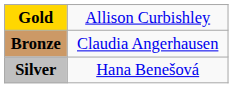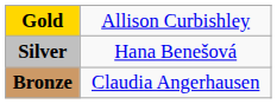rows swapped: Silver <-> Bronze
